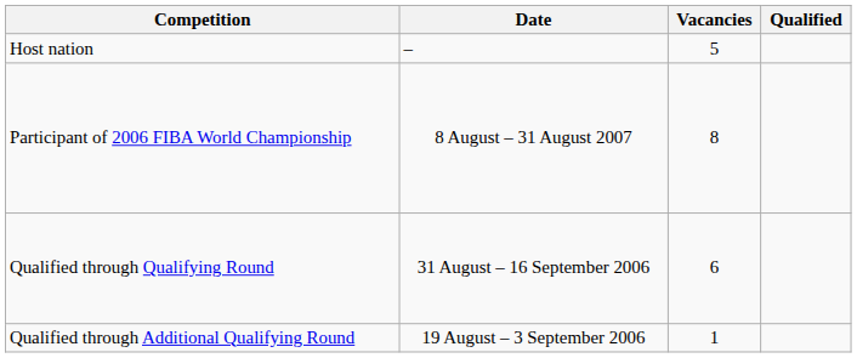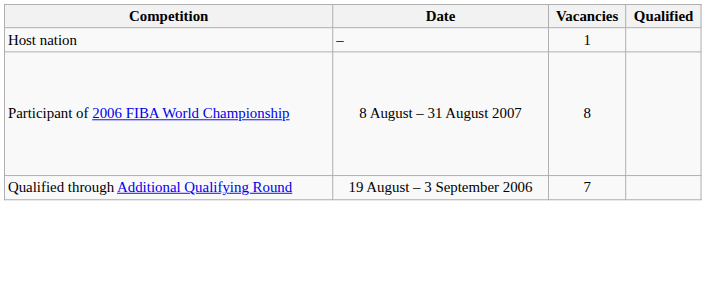Host nation | Vacancies: 5 -> 1
- row: Qualified through Qualifying Round | 31 August – 16 September 2006 | 6
Qualified through Additional Qualifying Round | Vacancies: 1 -> 7
